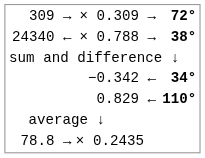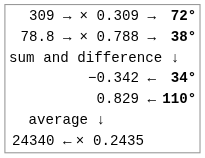× 0.788 → | column 1: 24340 ← -> 78.8 →
× 0.2435 | column 1: 78.8 → -> 24340 ←
